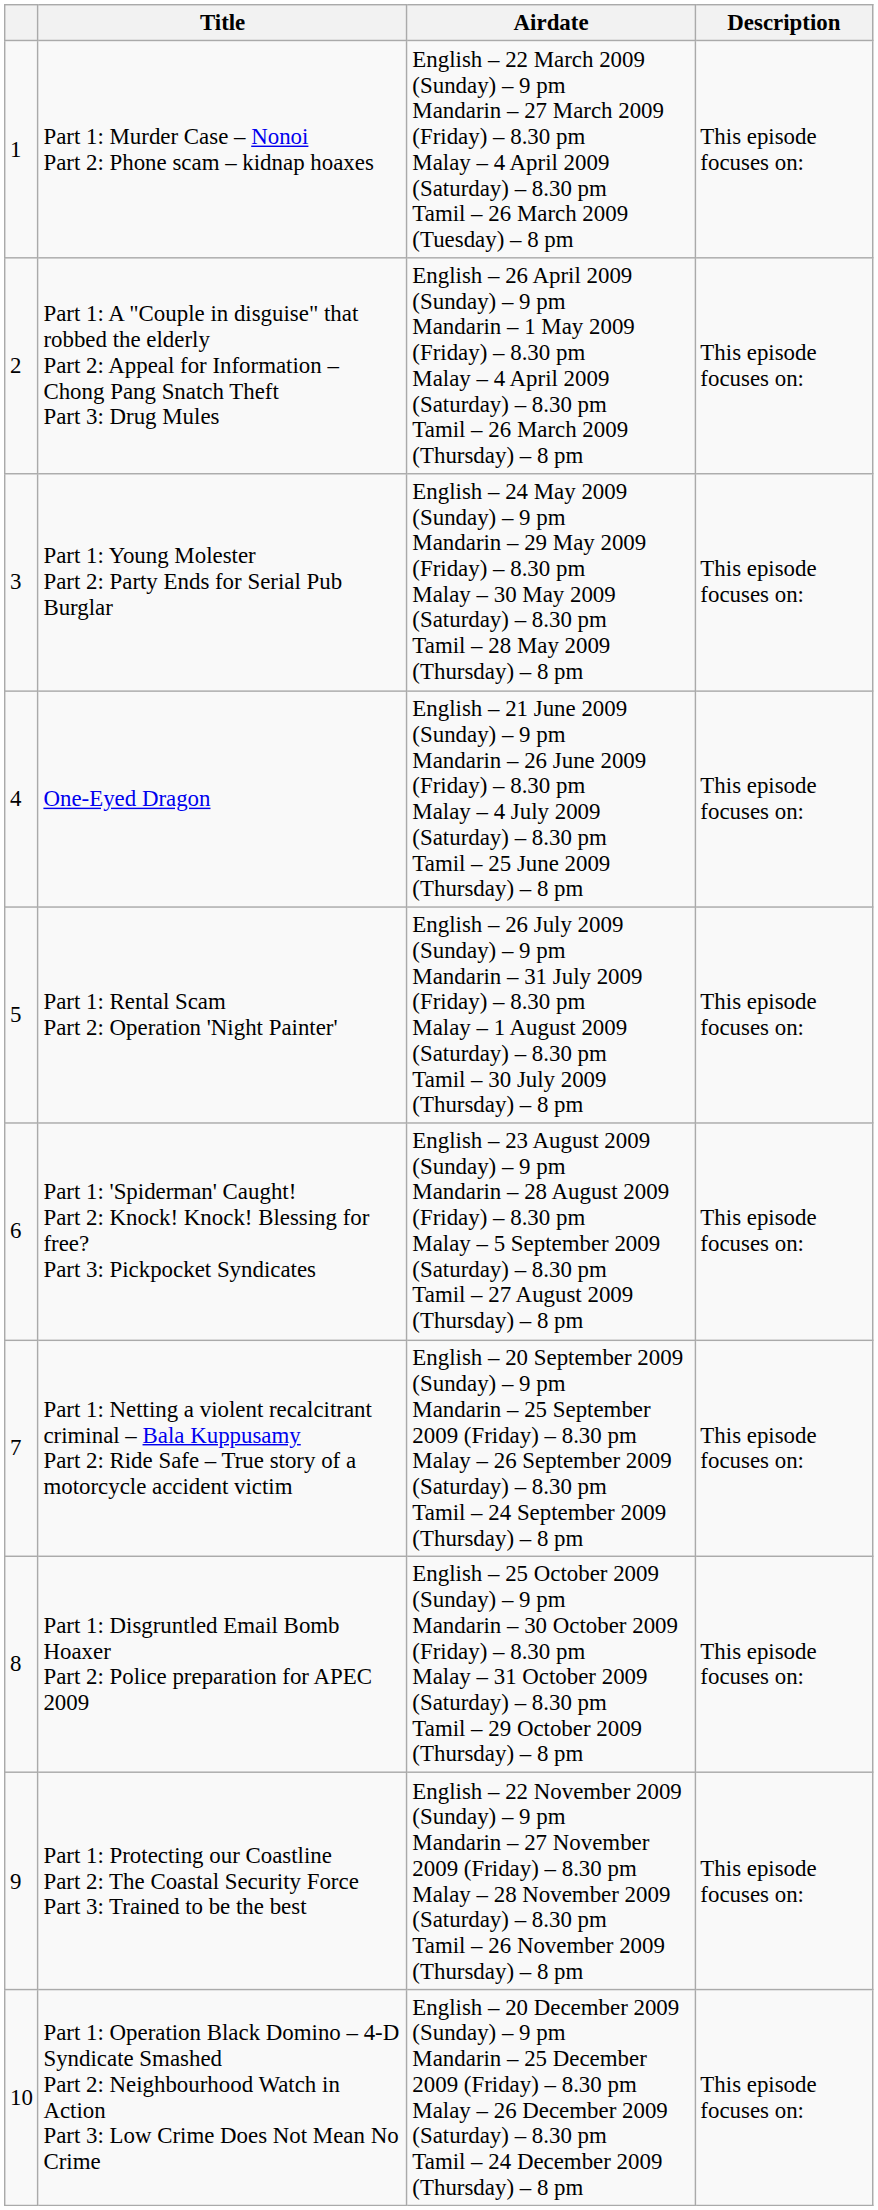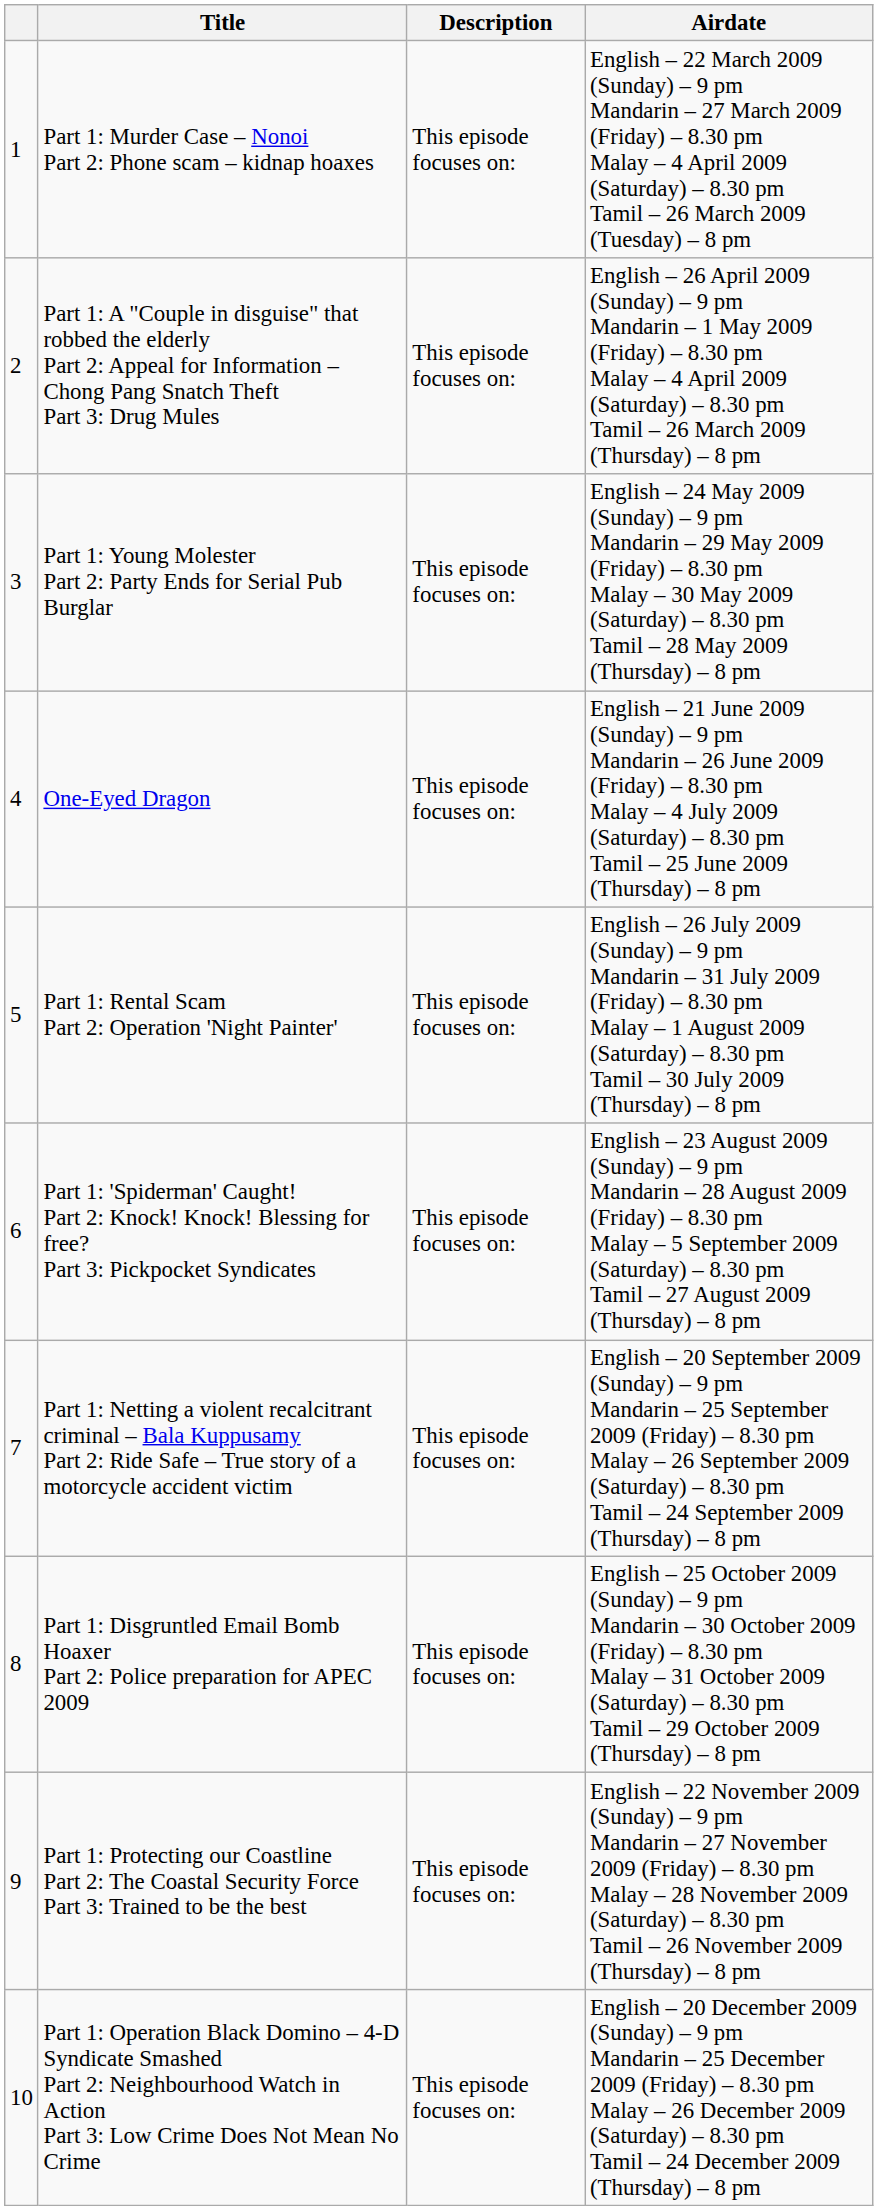columns swapped: Description <-> Airdate
